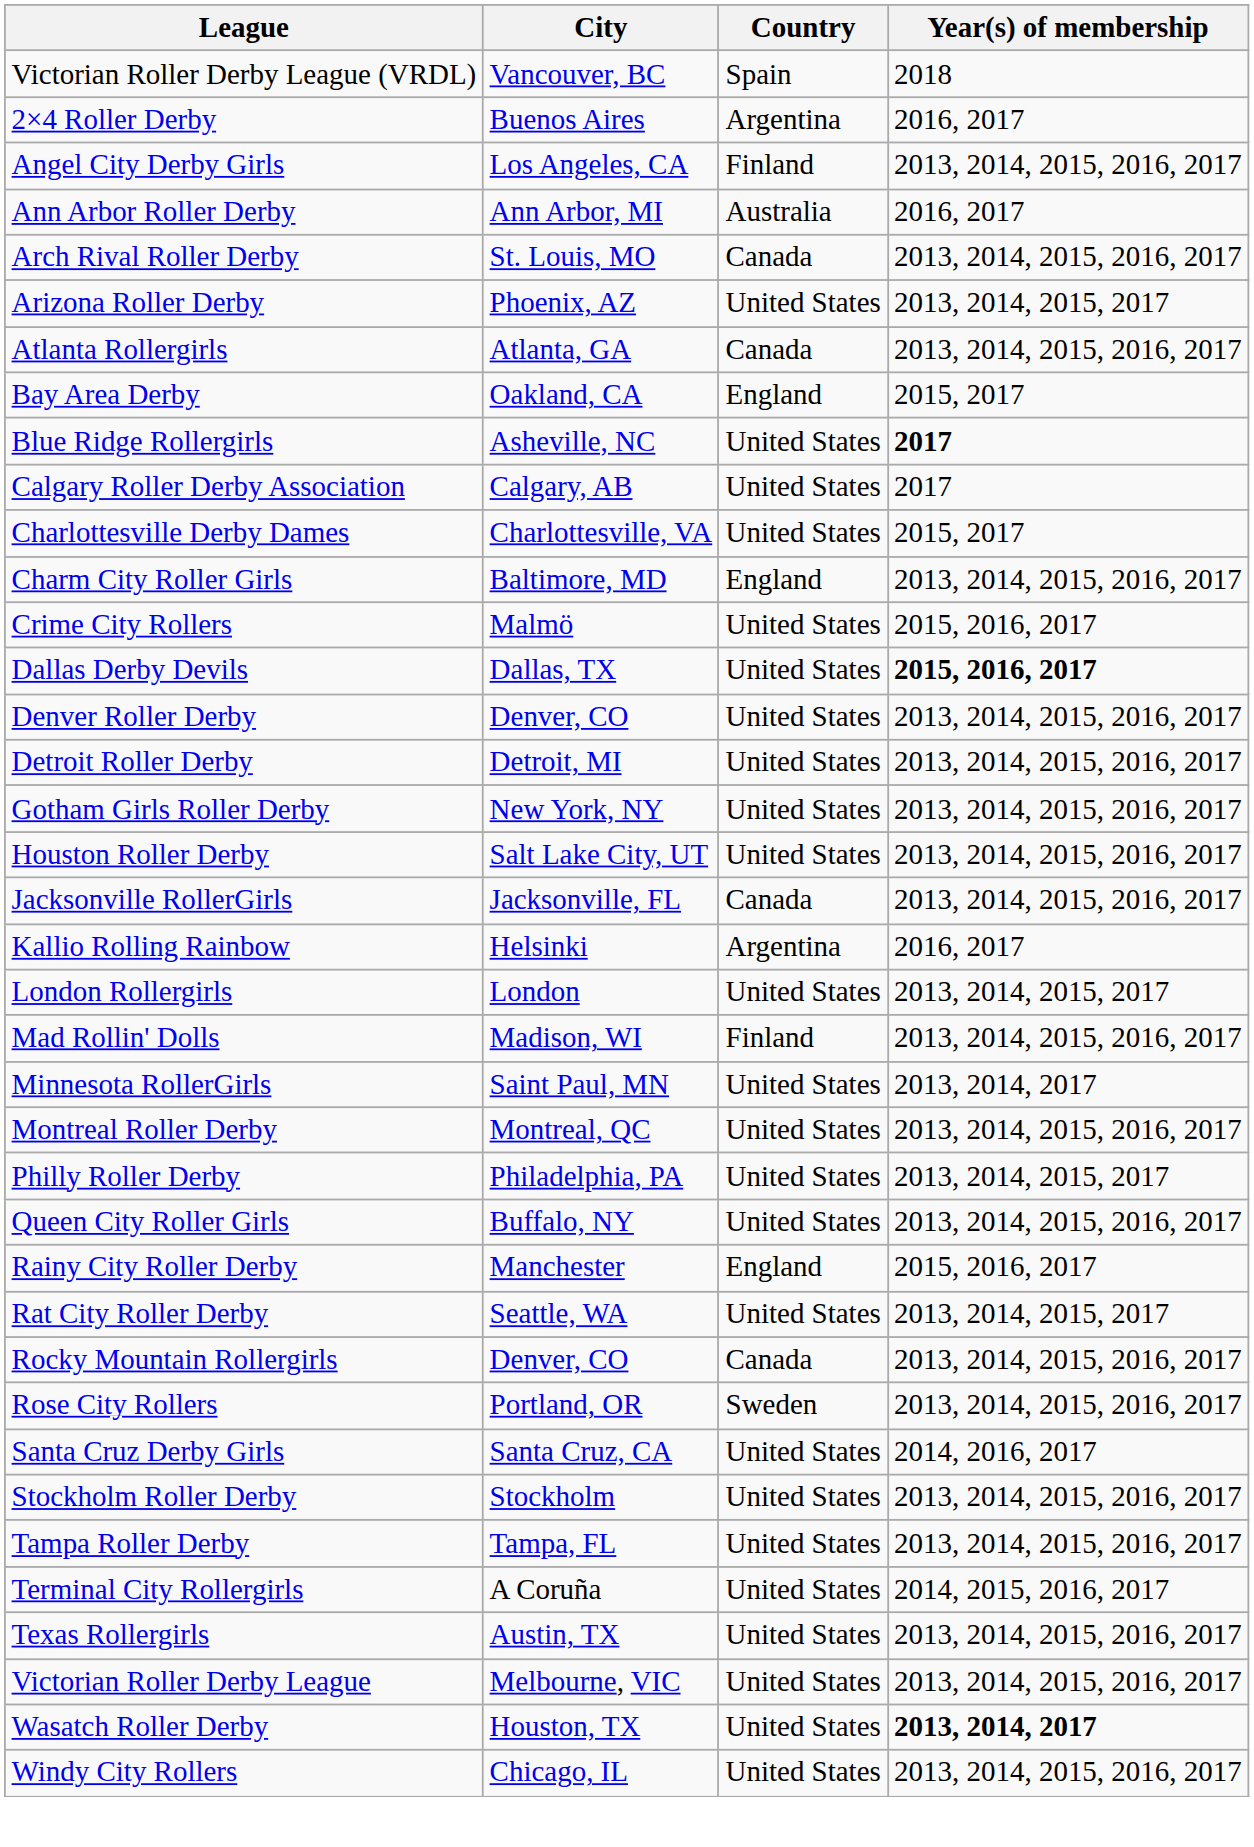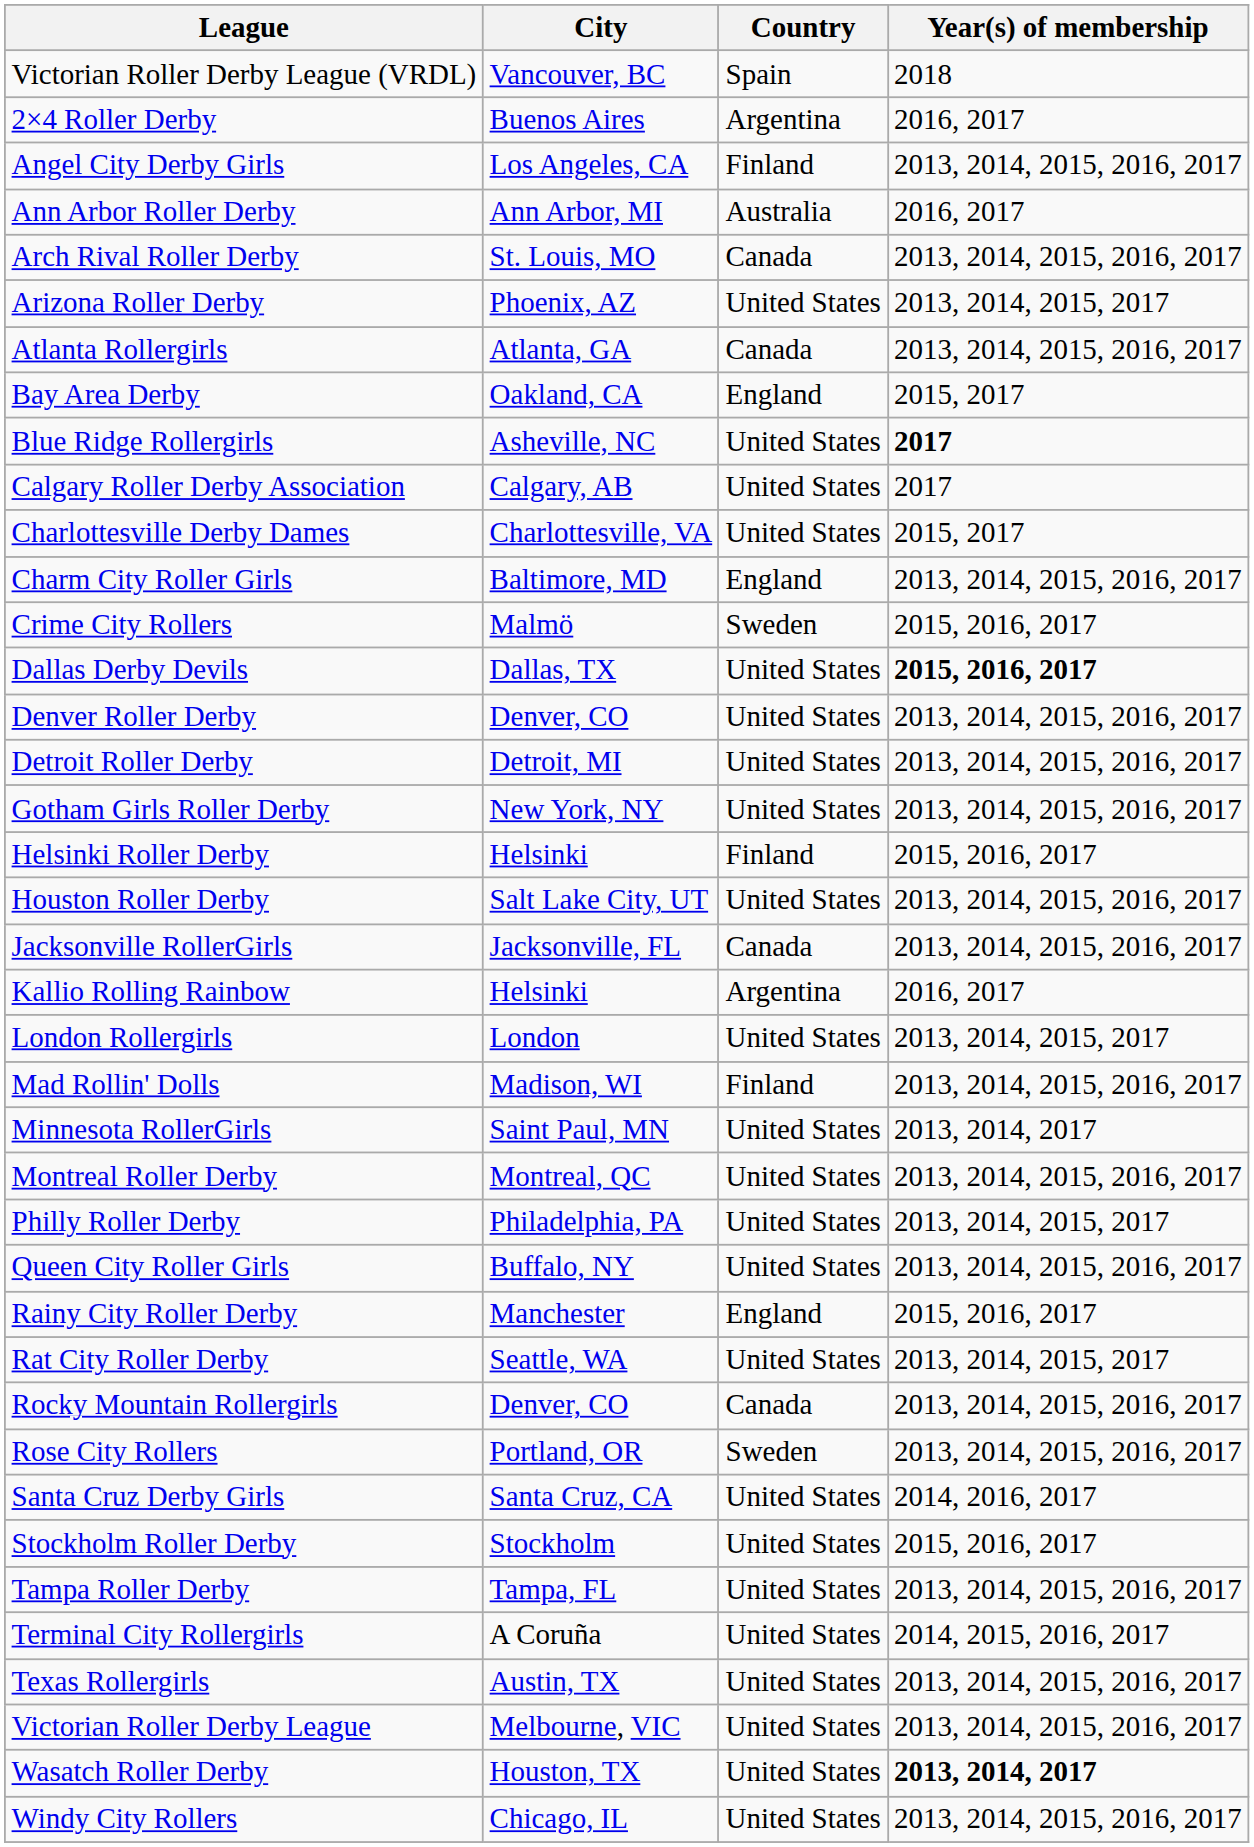Crime City Rollers | Country: United States -> Sweden
+ row: Helsinki Roller Derby | Helsinki | Finland | 2015, 2016, 2017
Stockholm Roller Derby | Year(s) of membership: 2013, 2014, 2015, 2016, 2017 -> 2015, 2016, 2017
